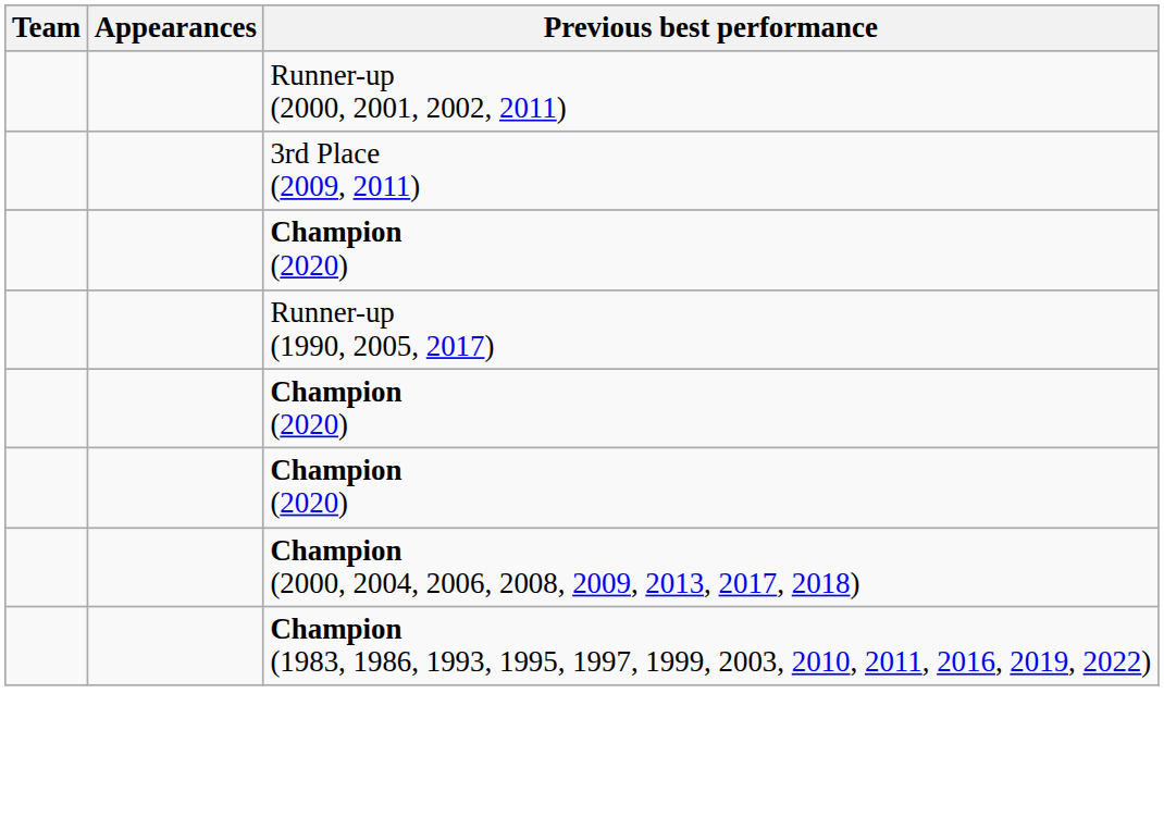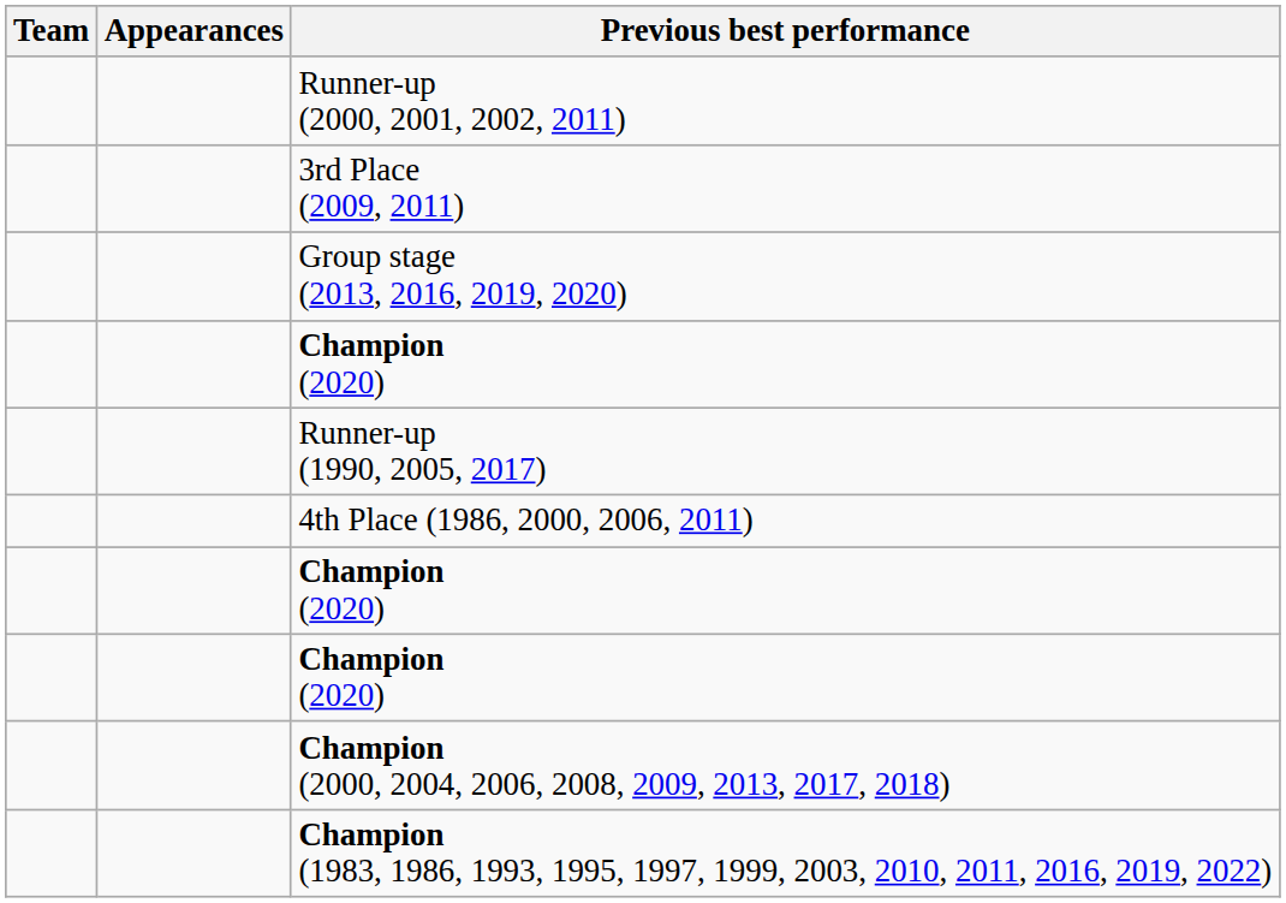+ row: Group stage (2013, 2016, 2019, 2020)
+ row: 4th Place (1986, 2000, 2006, 2011)
